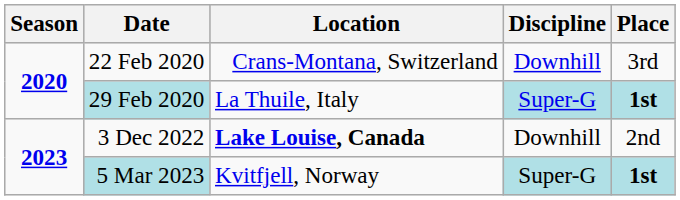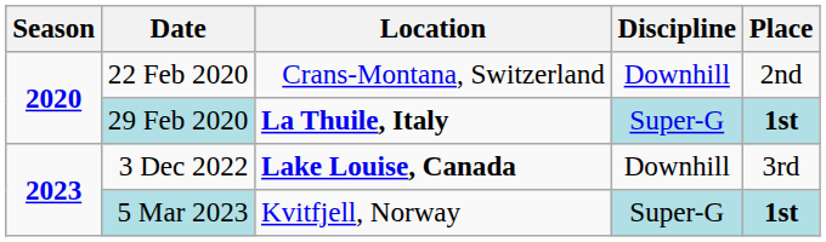22 Feb 2020 | Place: 3rd -> 2nd
29 Feb 2020 | Location: normal -> bold
3 Dec 2022 | Place: 2nd -> 3rd
